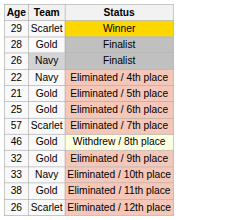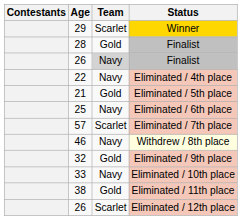+ column: Contestants
Eliminated / 6th place | Team: Gold -> Navy
Withdrew / 8th place | Team: Gold -> Navy
